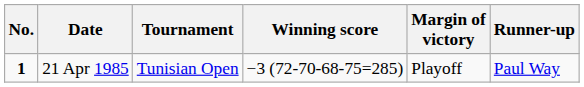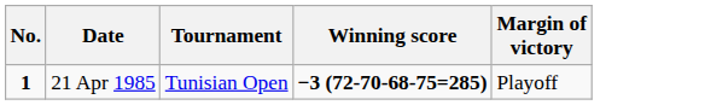- column: Runner-up | Paul Way
21 Apr 1985 | Winning score: normal -> bold
